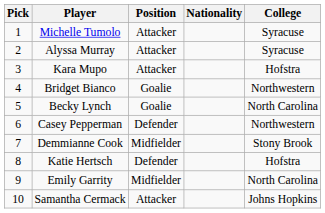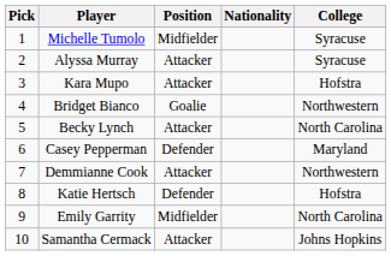Michelle Tumolo | Position: Attacker -> Midfielder
Becky Lynch | Position: Goalie -> Attacker
Casey Pepperman | College: Northwestern -> Maryland
Demmianne Cook | Position: Midfielder -> Attacker
Demmianne Cook | College: Stony Brook -> Northwestern
